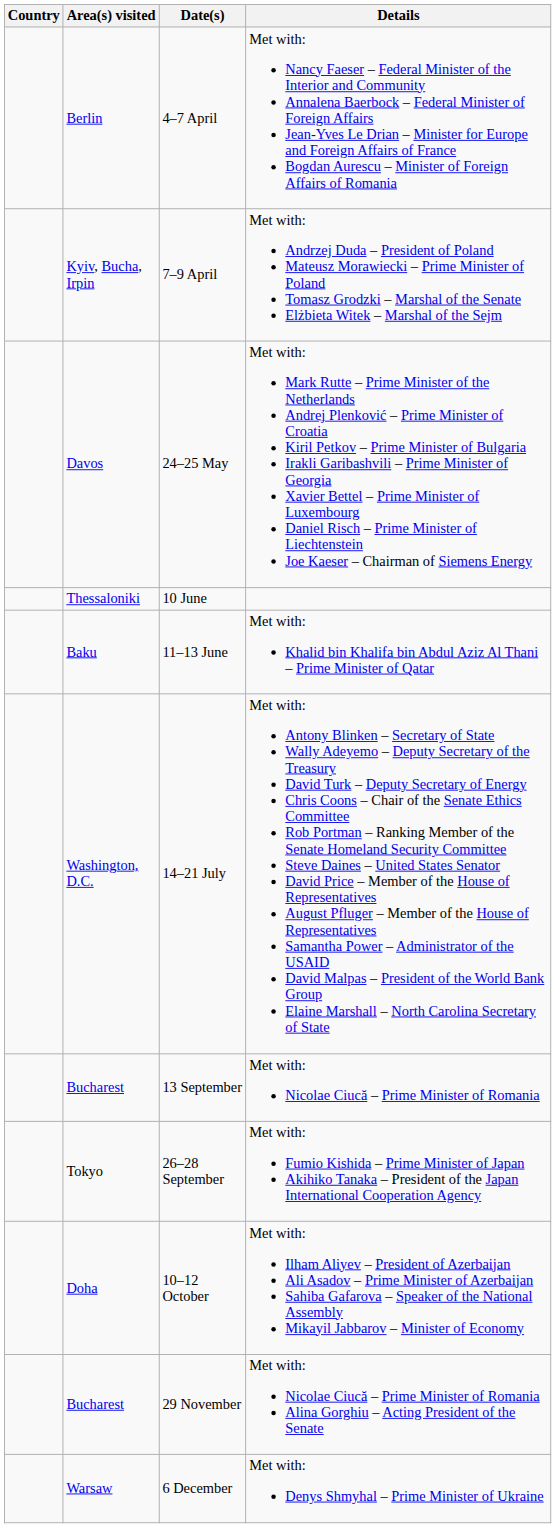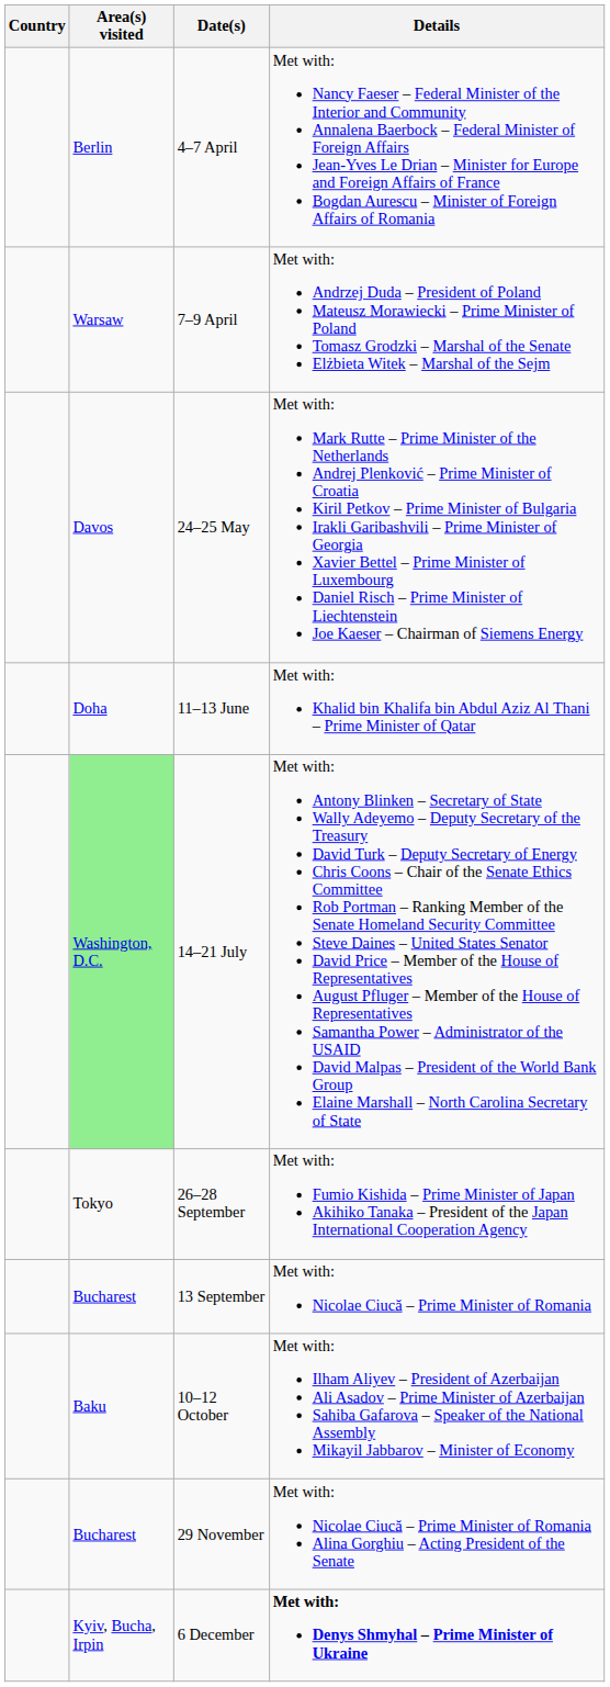7–9 April | Area(s) visited: Kyiv, Bucha, Irpin -> Warsaw
- row: Thessaloniki | 10 June
11–13 June | Area(s) visited: Baku -> Doha
14–21 July | Area(s) visited: no background -> lightgreen background
rows swapped: 13 September <-> 26–28 September
10–12 October | Area(s) visited: Doha -> Baku
6 December | Area(s) visited: Warsaw -> Kyiv, Bucha, Irpin
6 December | Details: normal -> bold
